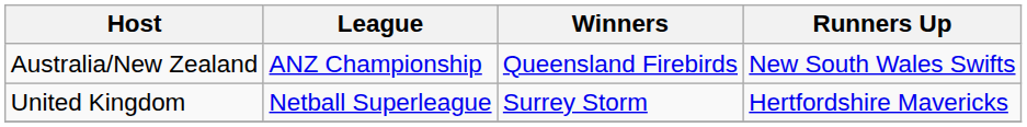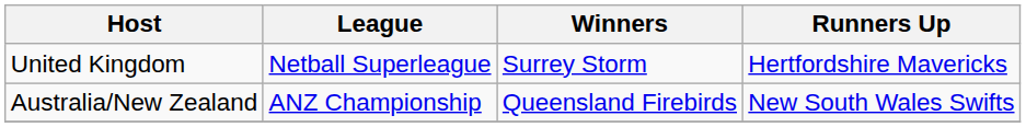rows swapped: Australia/New Zealand <-> United Kingdom
